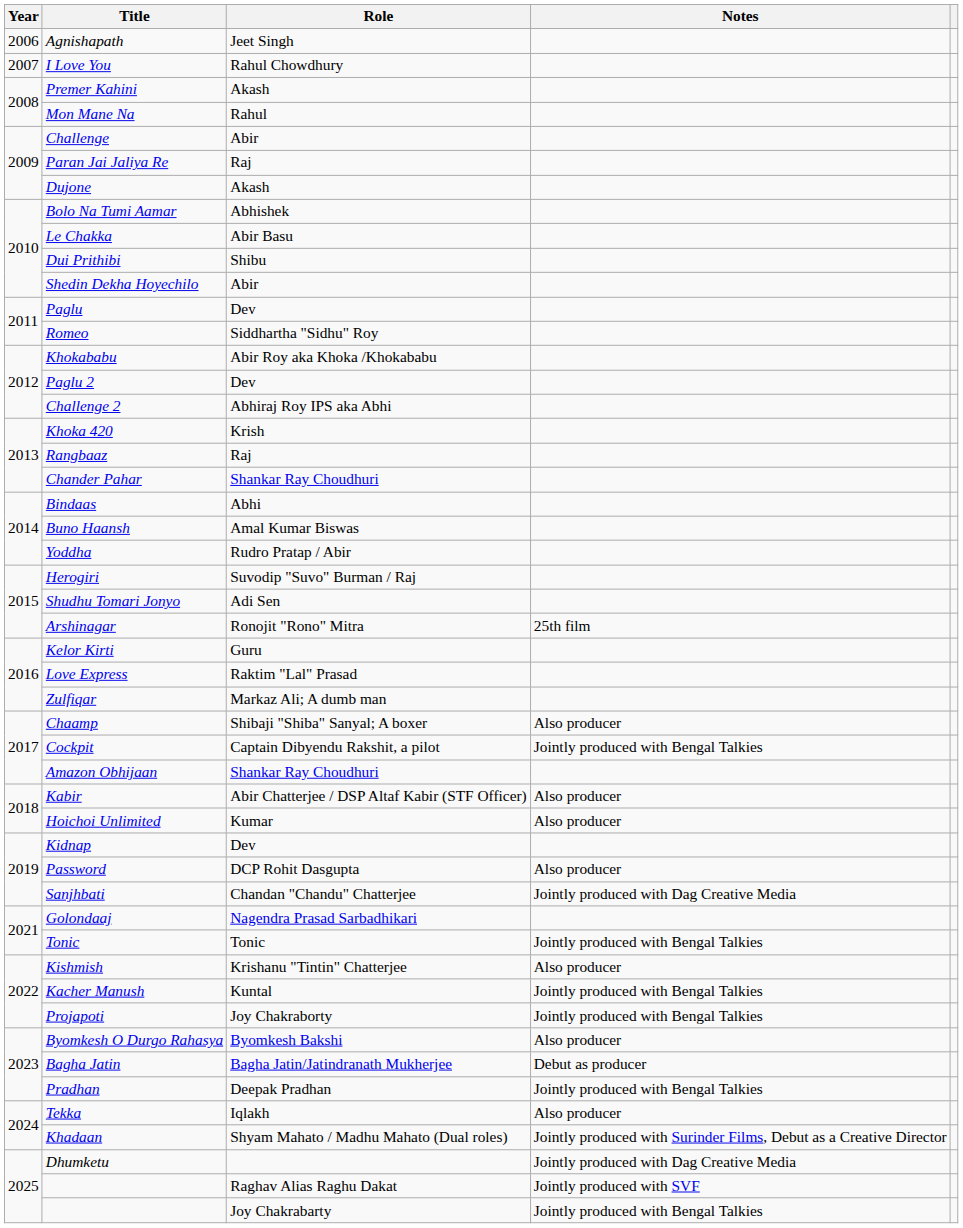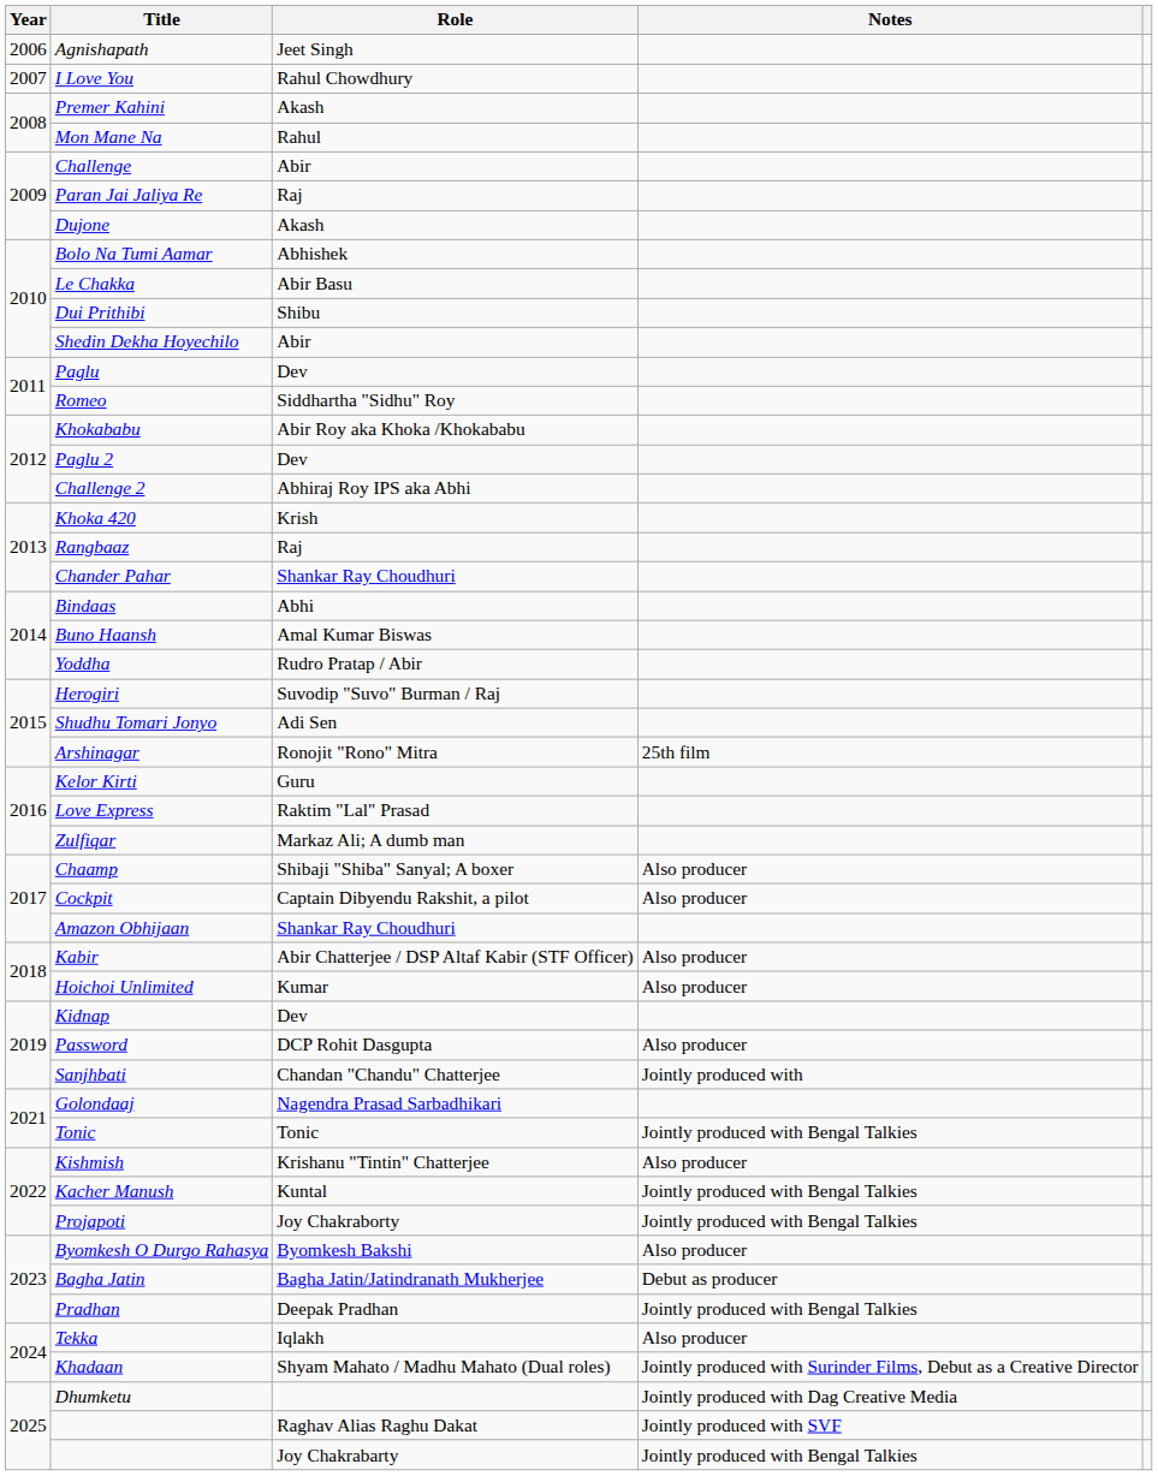Cockpit | Notes: Jointly produced with Bengal Talkies -> Also producer
Sanjhbati | Notes: Jointly produced with Dag Creative Media -> Jointly produced with
